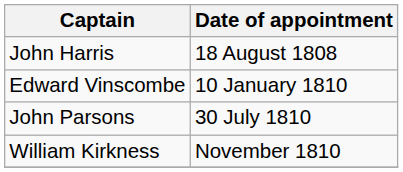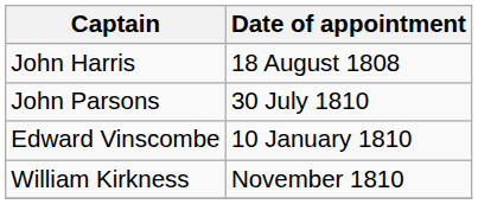rows swapped: Edward Vinscombe <-> John Parsons
